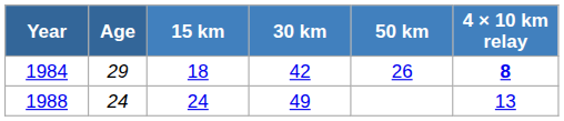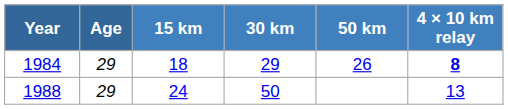1984 | 30 km: 42 -> 29
1988 | Age: 24 -> 29
1988 | 30 km: 49 -> 50
